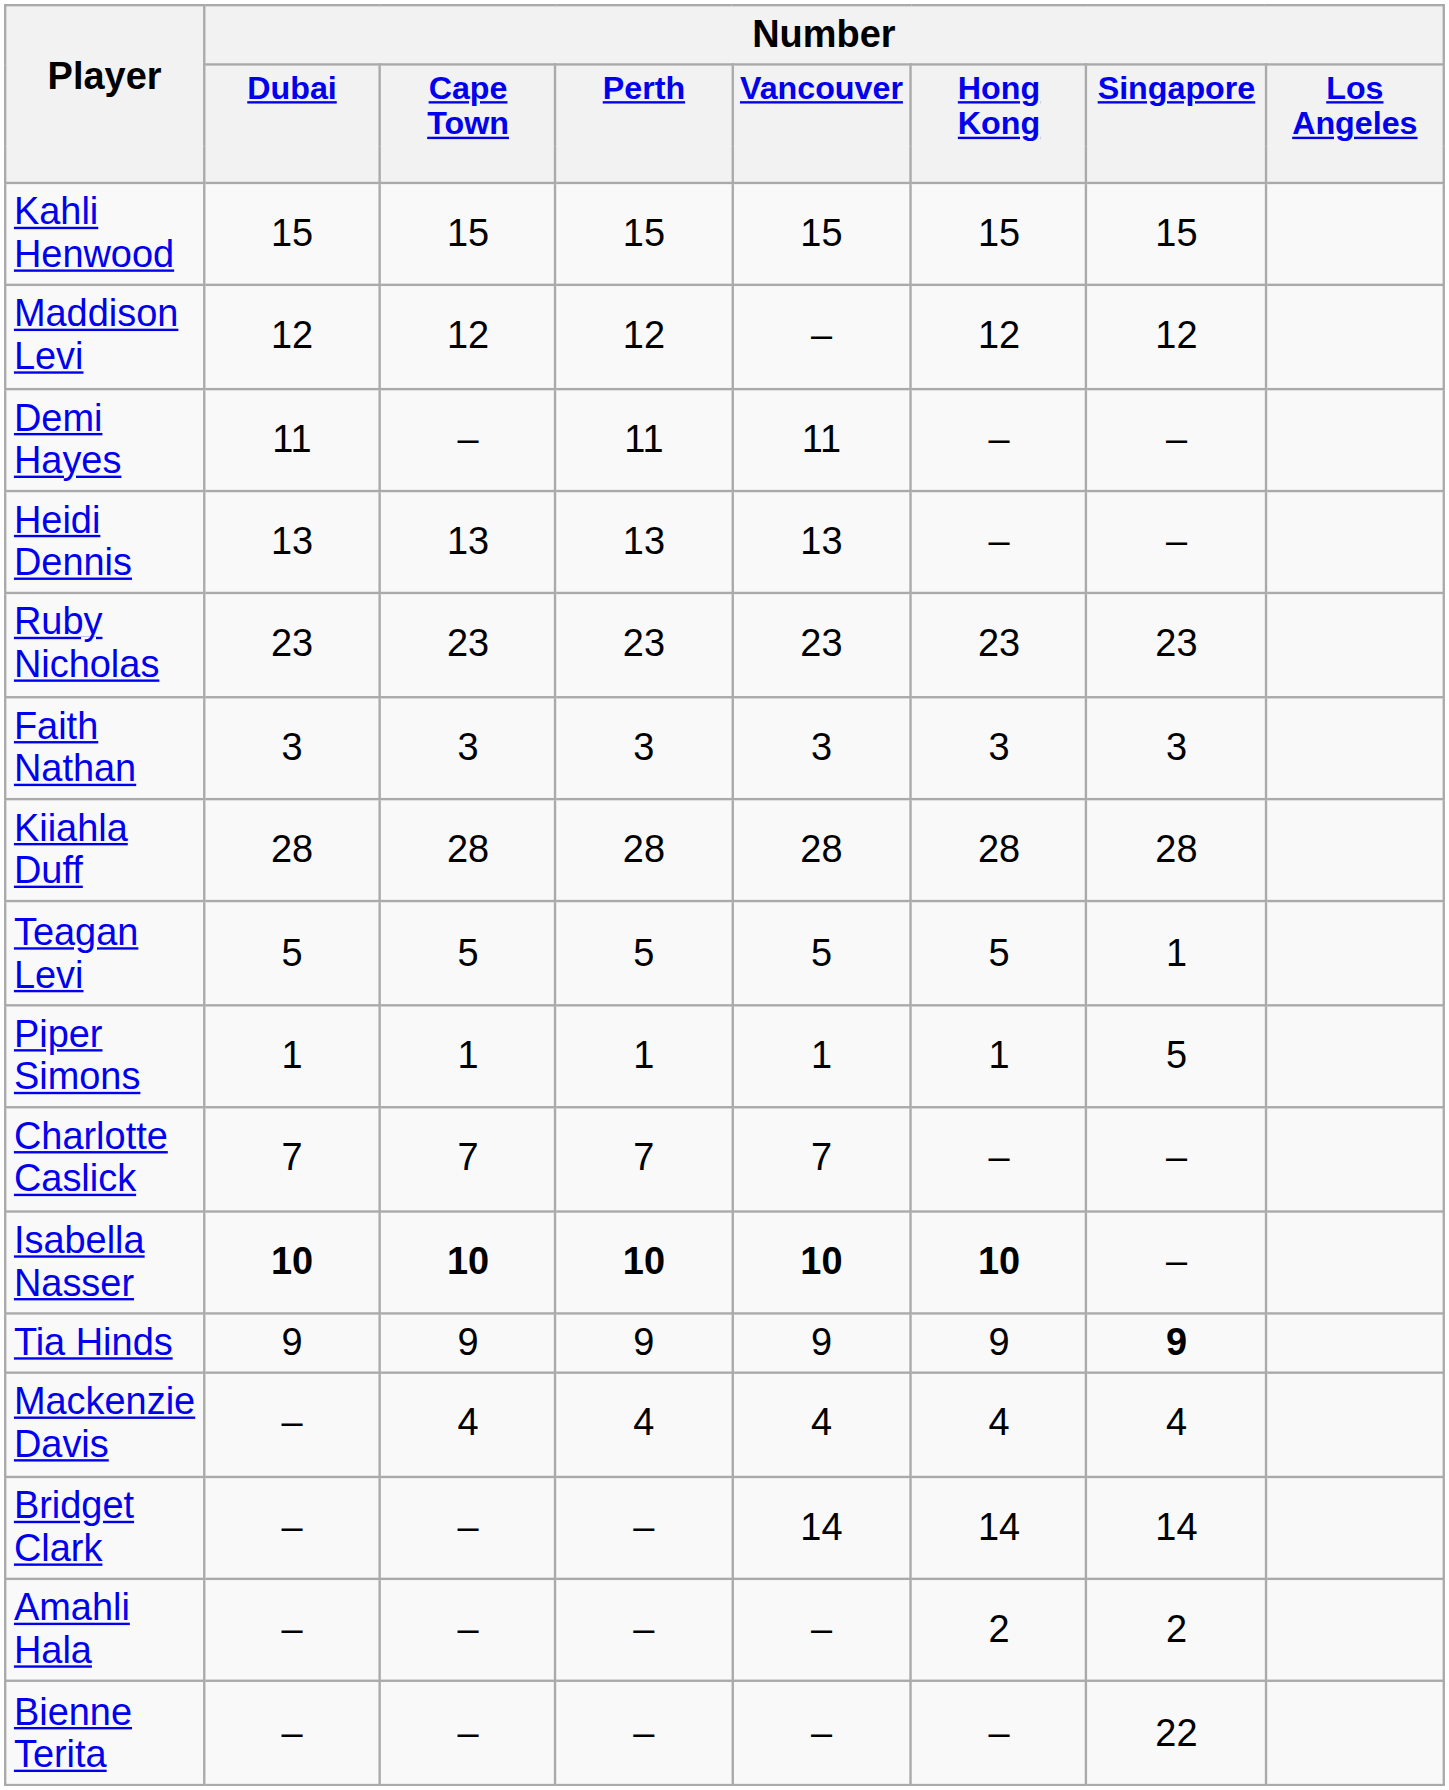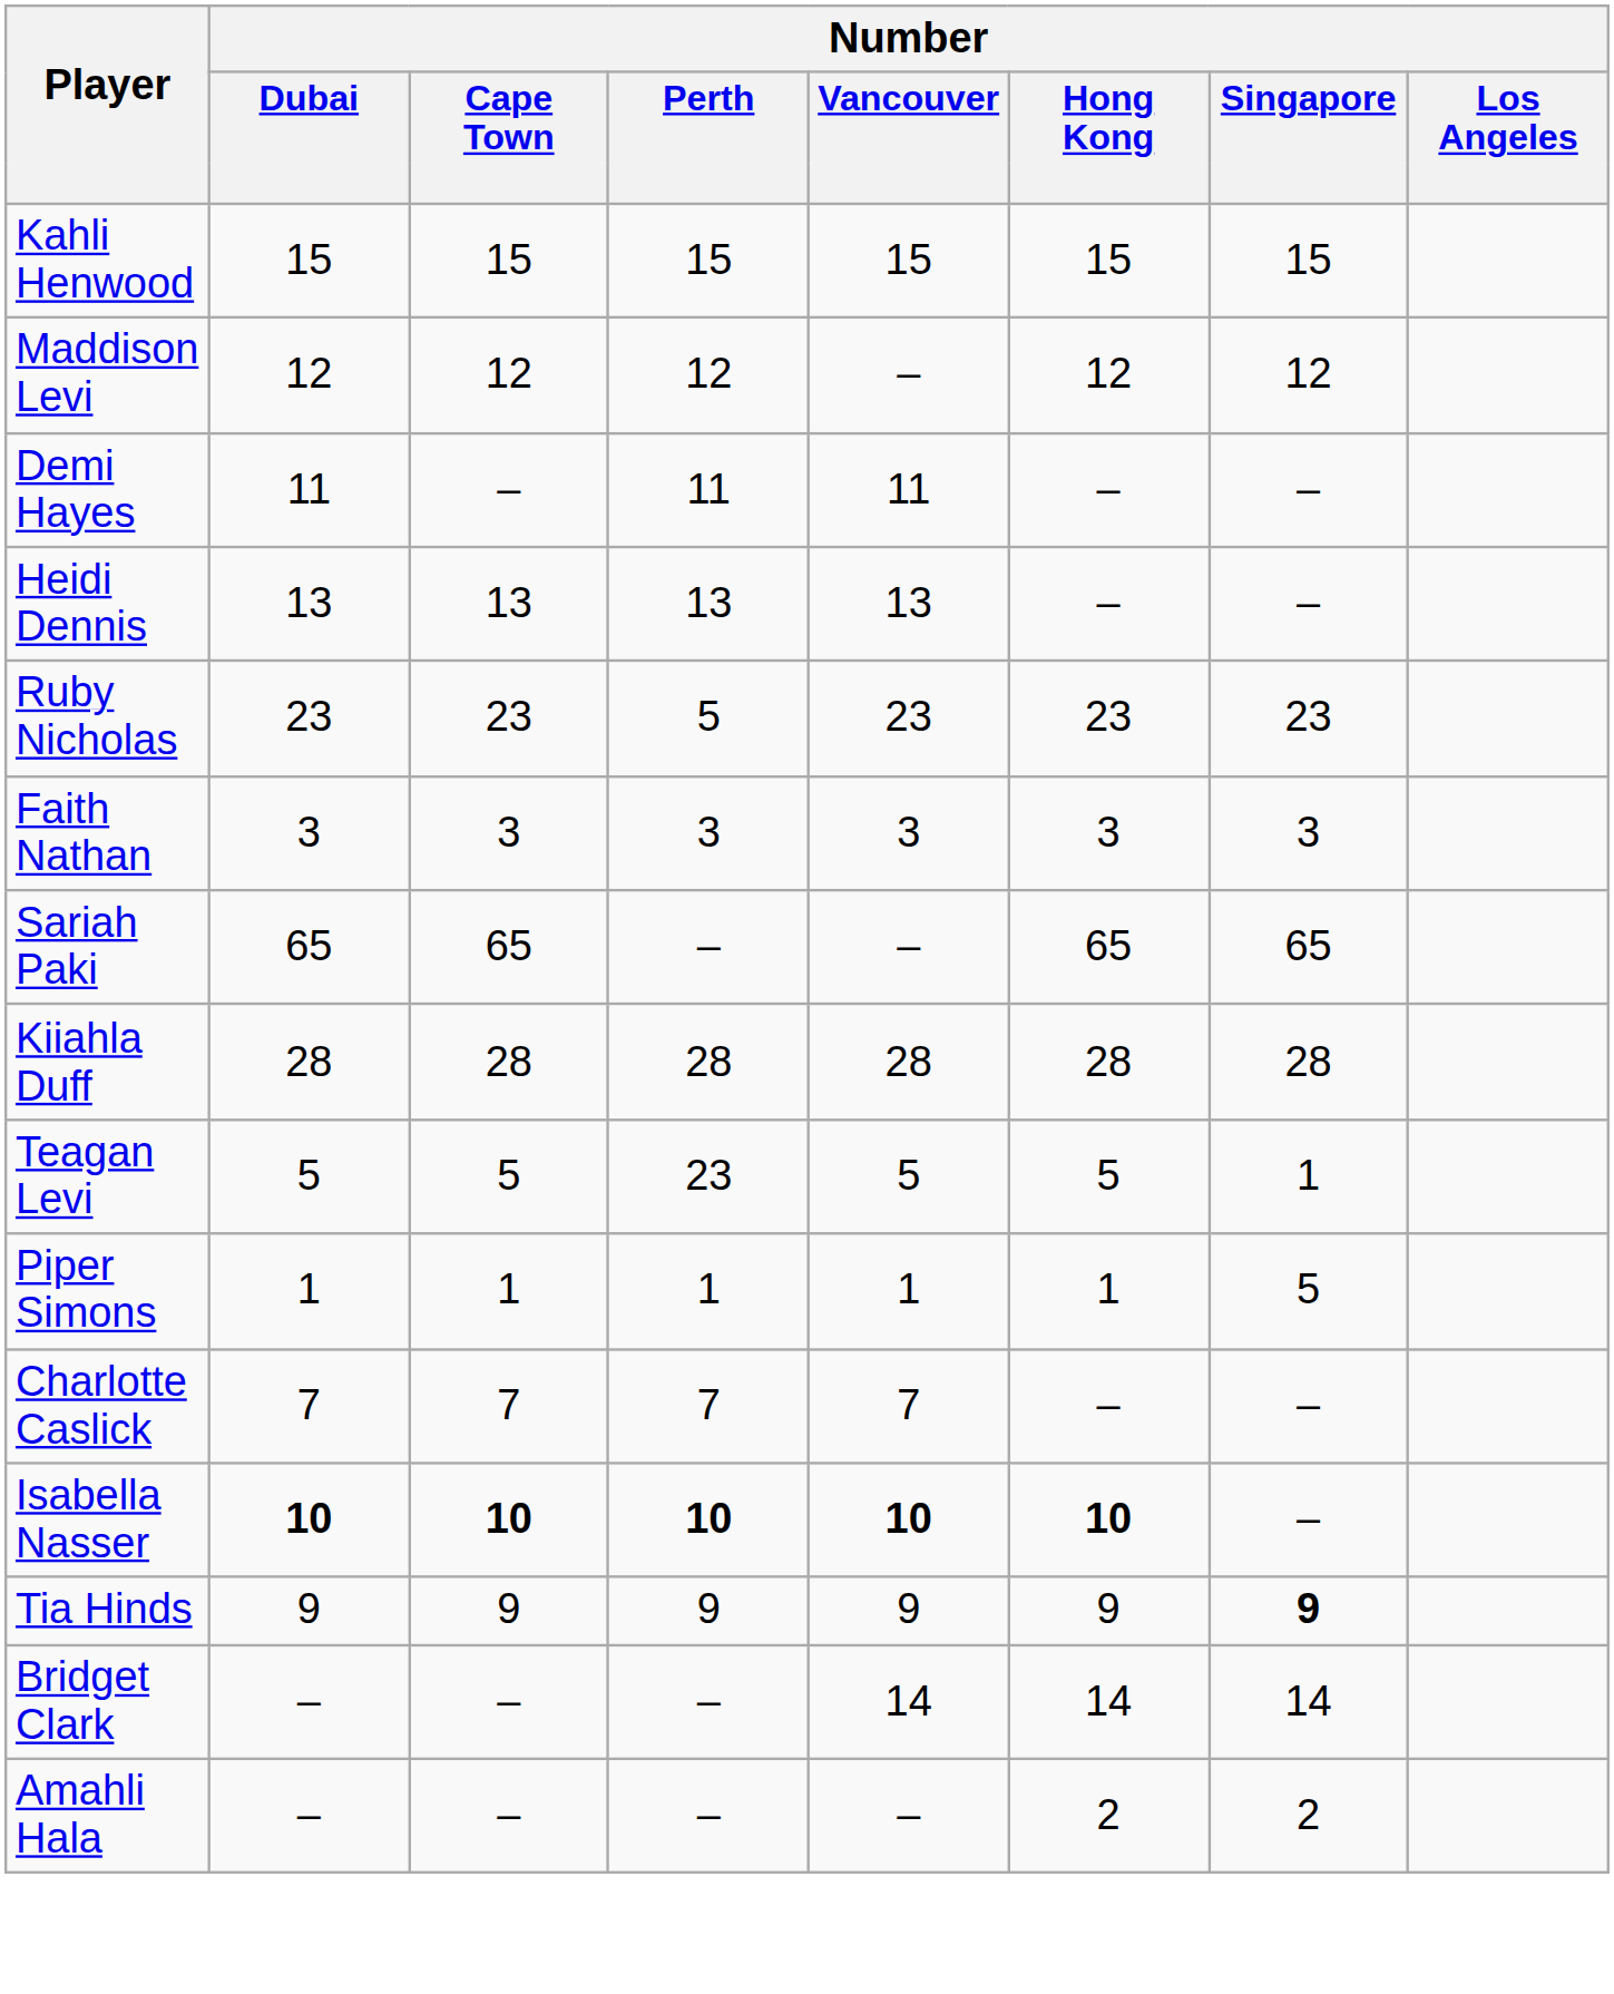Ruby Nicholas | Number / Perth: 23 -> 5
+ row: Sariah Paki | 65 | 65 | – | – | 65 | 65
Teagan Levi | Number / Perth: 5 -> 23
- row: Mackenzie Davis | – | 4 | 4 | 4 | 4 | 4
- row: Bienne Terita | – | – | – | – | – | 22
